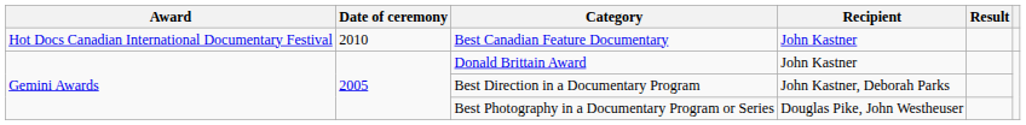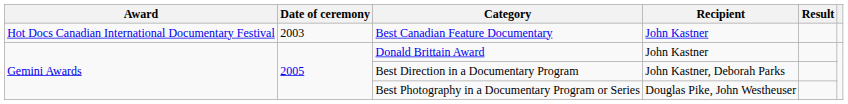Best Canadian Feature Documentary | Date of ceremony: 2010 -> 2003
